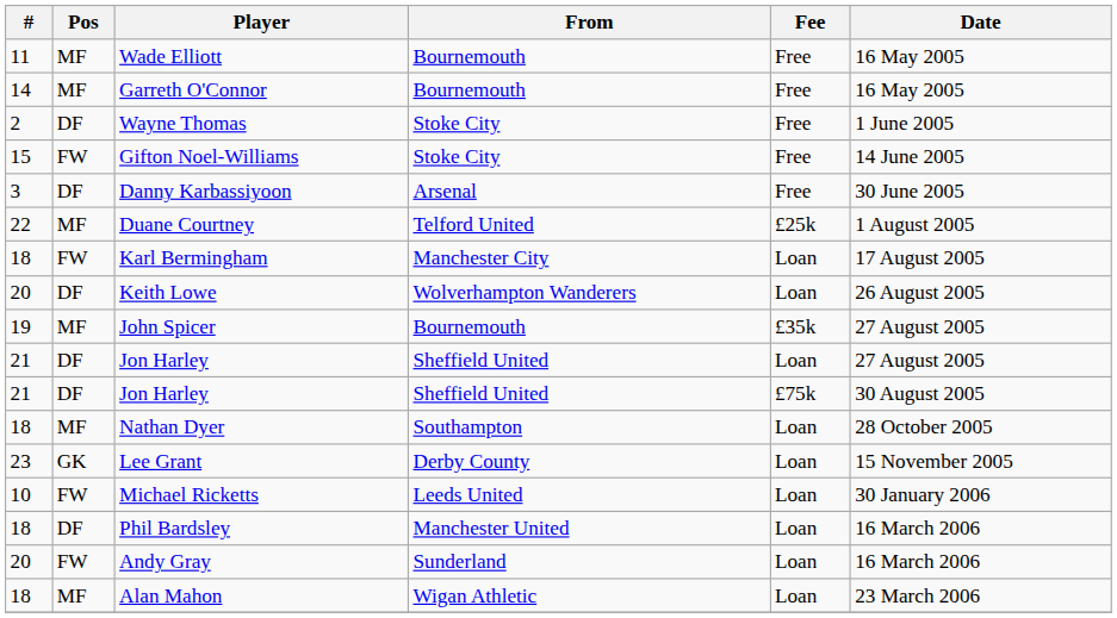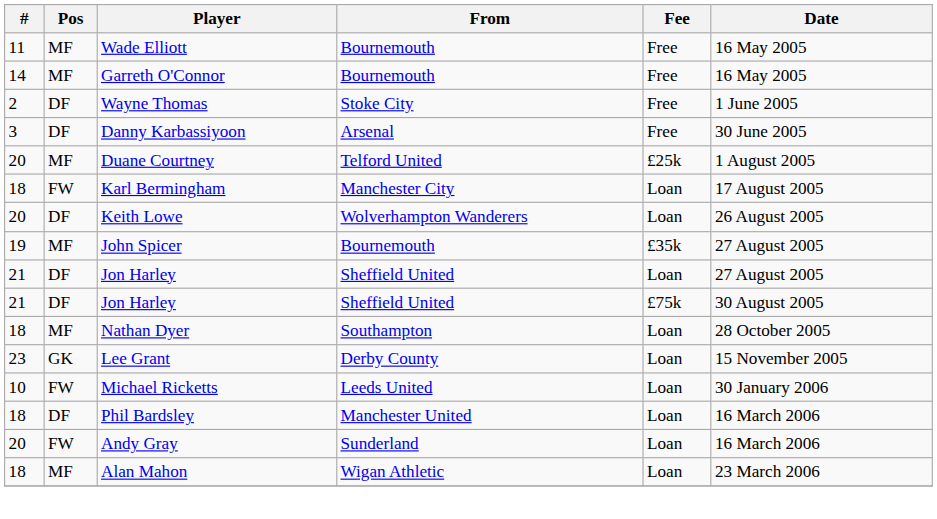- row: 15 | FW | Gifton Noel-Williams | Stoke City | Free | 14 June 2005
Duane Courtney | #: 22 -> 20
